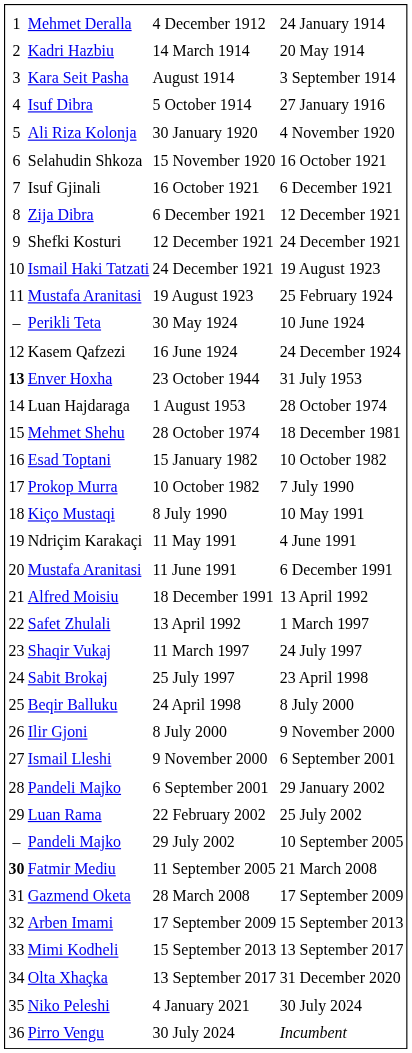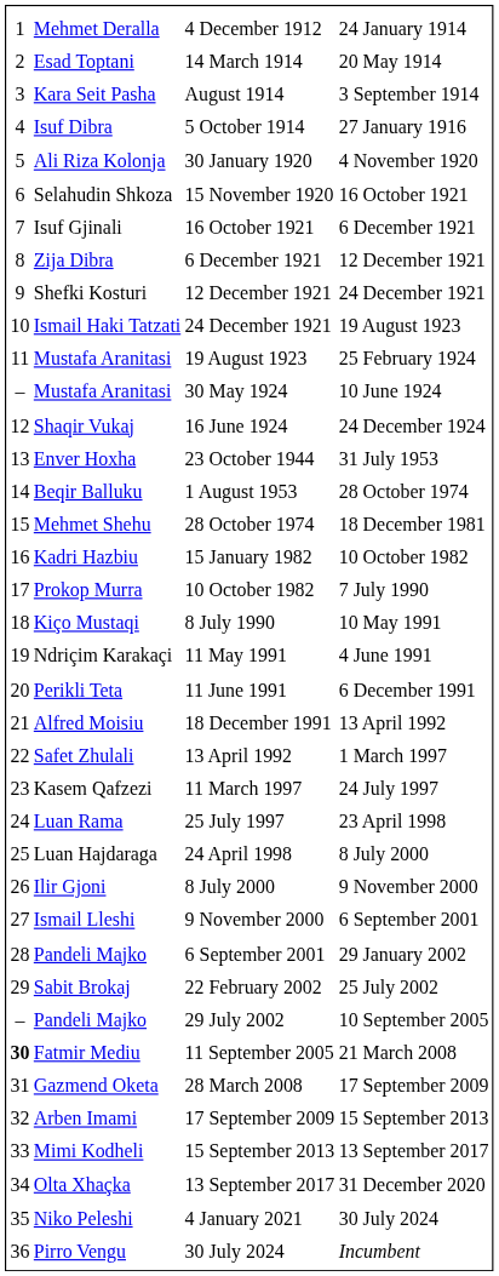14 March 1914 | column 2: Kadri Hazbiu -> Esad Toptani
30 May 1924 | column 2: Perikli Teta -> Mustafa Aranitasi
16 June 1924 | column 2: Kasem Qafzezi -> Shaqir Vukaj
23 October 1944 | column 1: bold -> normal
1 August 1953 | column 2: Luan Hajdaraga -> Beqir Balluku
15 January 1982 | column 2: Esad Toptani -> Kadri Hazbiu
11 June 1991 | column 2: Mustafa Aranitasi -> Perikli Teta
11 March 1997 | column 2: Shaqir Vukaj -> Kasem Qafzezi
25 July 1997 | column 2: Sabit Brokaj -> Luan Rama
24 April 1998 | column 2: Beqir Balluku -> Luan Hajdaraga
22 February 2002 | column 2: Luan Rama -> Sabit Brokaj
